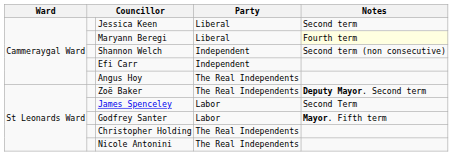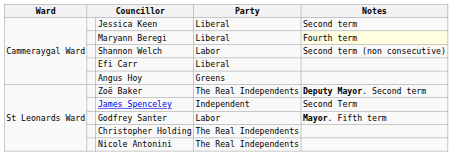Shannon Welch | Party: Independent -> Labor
Efi Carr | Party: Independent -> Liberal
Angus Hoy | Party: The Real Independents -> Greens
James Spenceley | Party: Labor -> Independent
